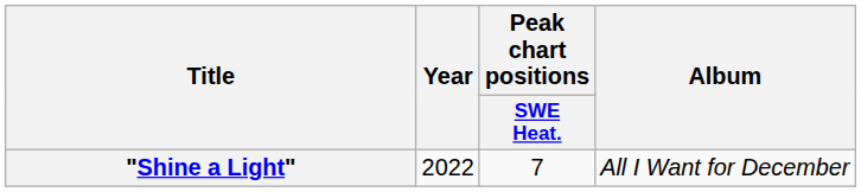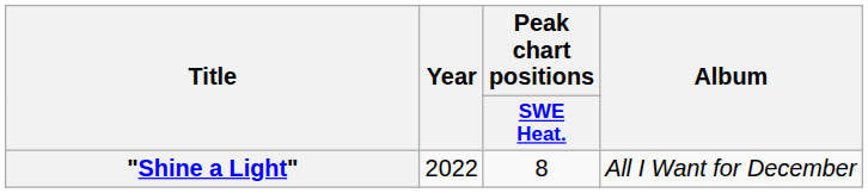"Shine a Light" | Peak chart positions / SWE Heat.: 7 -> 8
